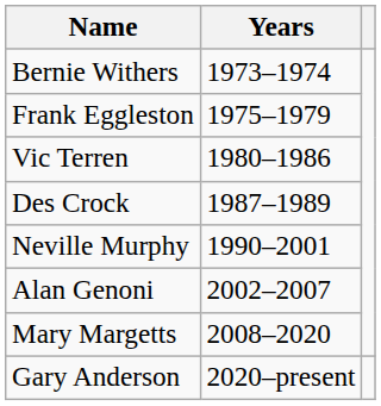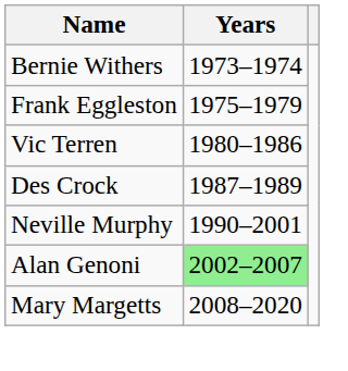Alan Genoni | Years: no background -> lightgreen background
- row: Gary Anderson | 2020–present
